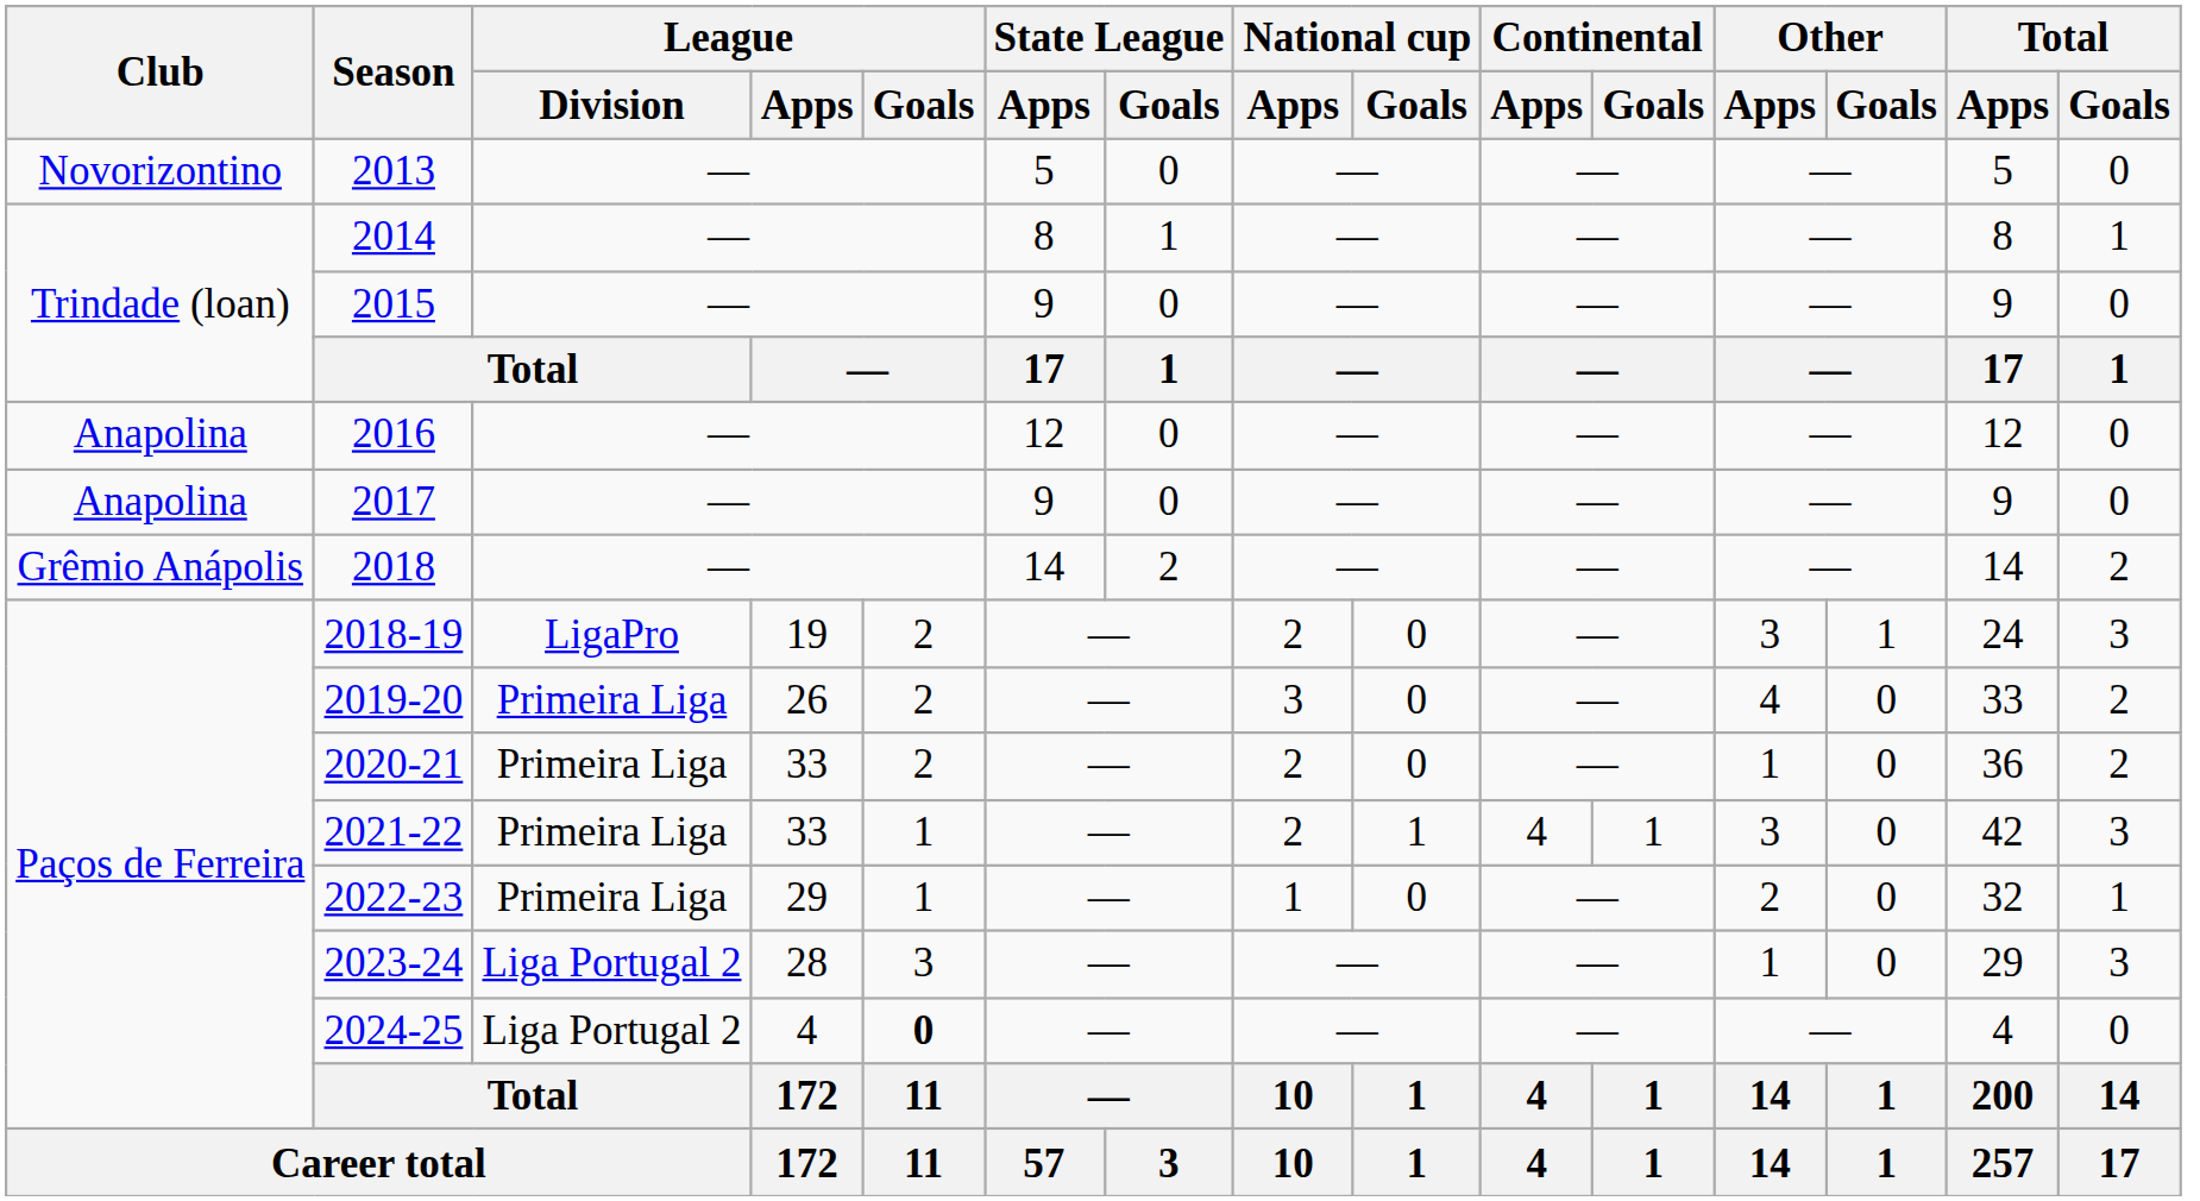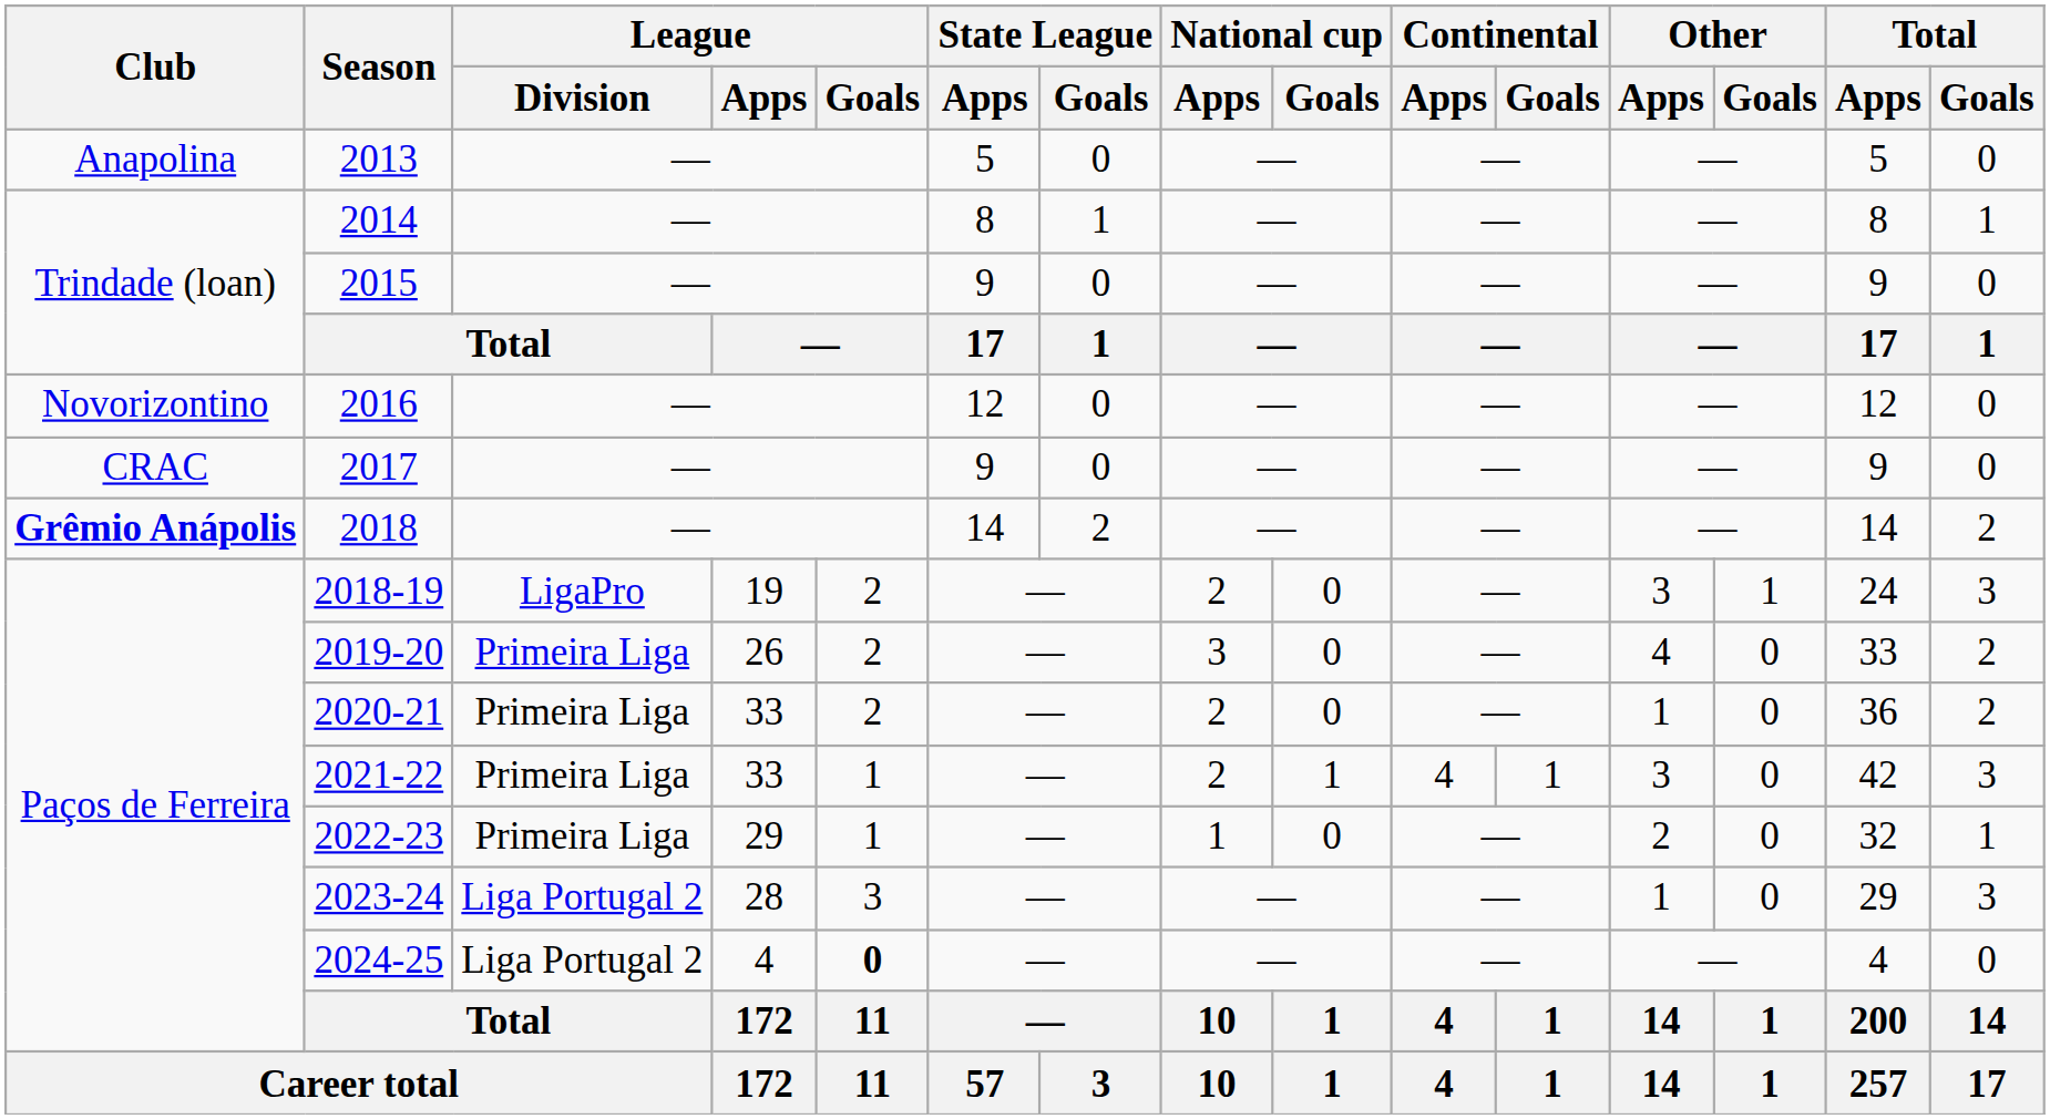2013 | Club: Novorizontino -> Anapolina
2016 | Club: Anapolina -> Novorizontino
2017 | Club: Anapolina -> CRAC
2018 | Club: normal -> bold
